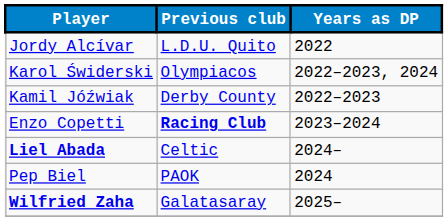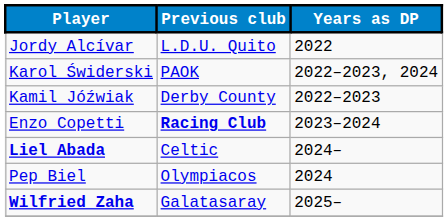Karol Świderski | Previous club: Olympiacos -> PAOK
Pep Biel | Previous club: PAOK -> Olympiacos
